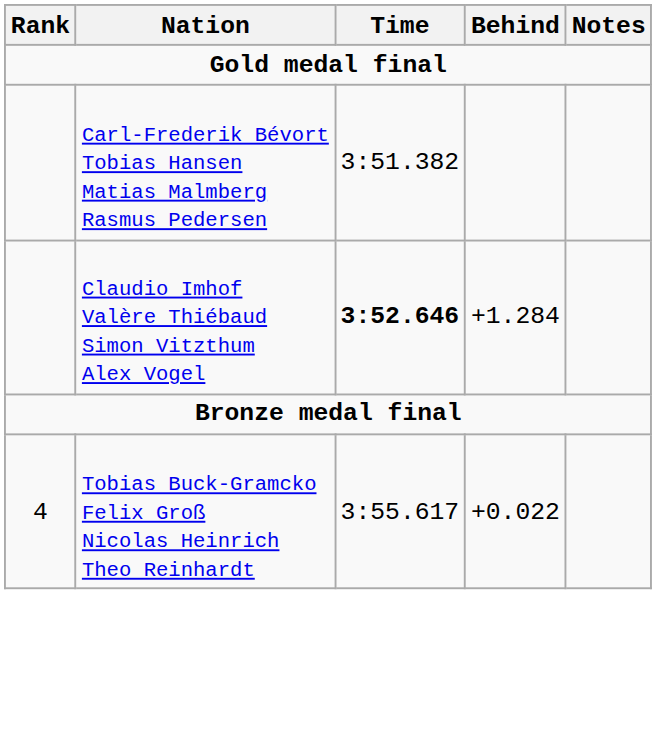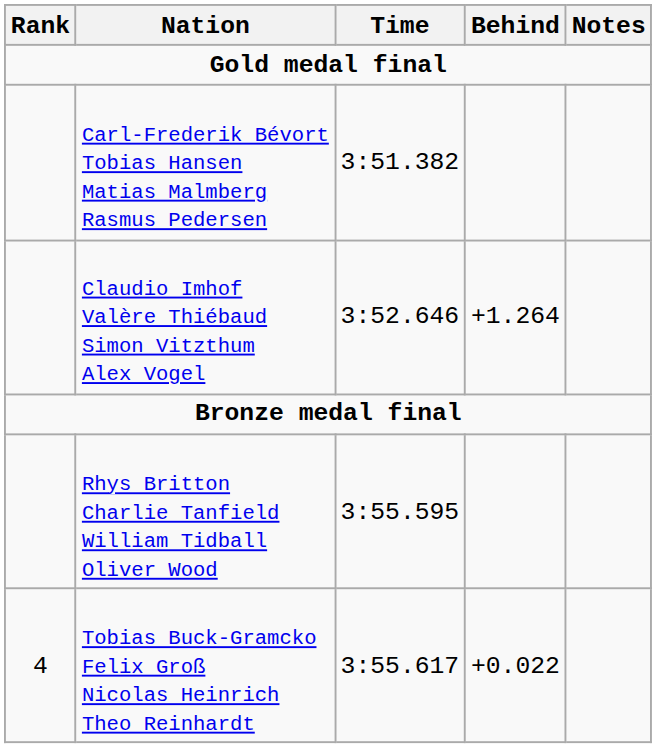Claudio Imhof Valère Thiébaud Simon Vitzthum Alex Vogel | Time: bold -> normal
Claudio Imhof Valère Thiébaud Simon Vitzthum Alex Vogel | Behind: +1.284 -> +1.264
+ row: Rhys Britton Charlie Tanfield William Tidball Oliver Wood | 3:55.595
